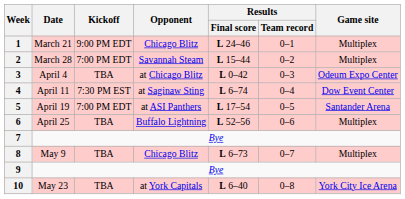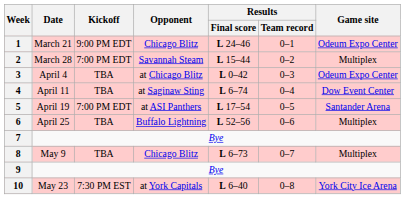1 | Game site: Multiplex -> Odeum Expo Center
4 | Kickoff: 7:30 PM EST -> TBA
10 | Kickoff: TBA -> 7:30 PM EST
